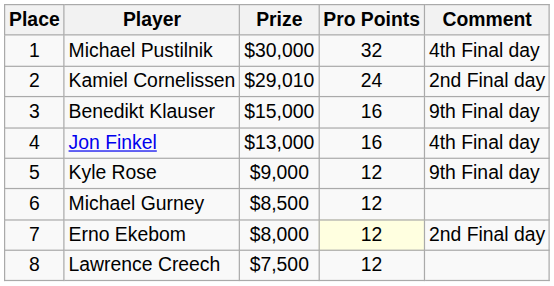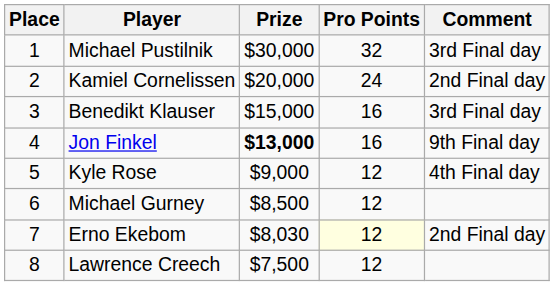Michael Pustilnik | Comment: 4th Final day -> 3rd Final day
Kamiel Cornelissen | Prize: $29,010 -> $20,000
Benedikt Klauser | Comment: 9th Final day -> 3rd Final day
Jon Finkel | Prize: normal -> bold
Jon Finkel | Comment: 4th Final day -> 9th Final day
Kyle Rose | Comment: 9th Final day -> 4th Final day
Erno Ekebom | Prize: $8,000 -> $8,030
